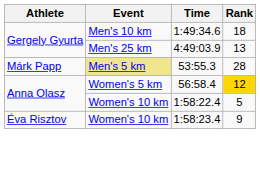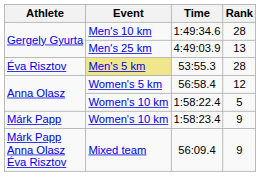1:49:34.6 | Rank: 18 -> 28
53:55.3 | Athlete: Márk Papp -> Éva Risztov
56:58.4 | Rank: gold background -> no background
1:58:23.4 | Athlete: Éva Risztov -> Márk Papp
+ row: Márk Papp Anna Olasz Éva Risztov | Mixed team | 56:09.4 | 9
